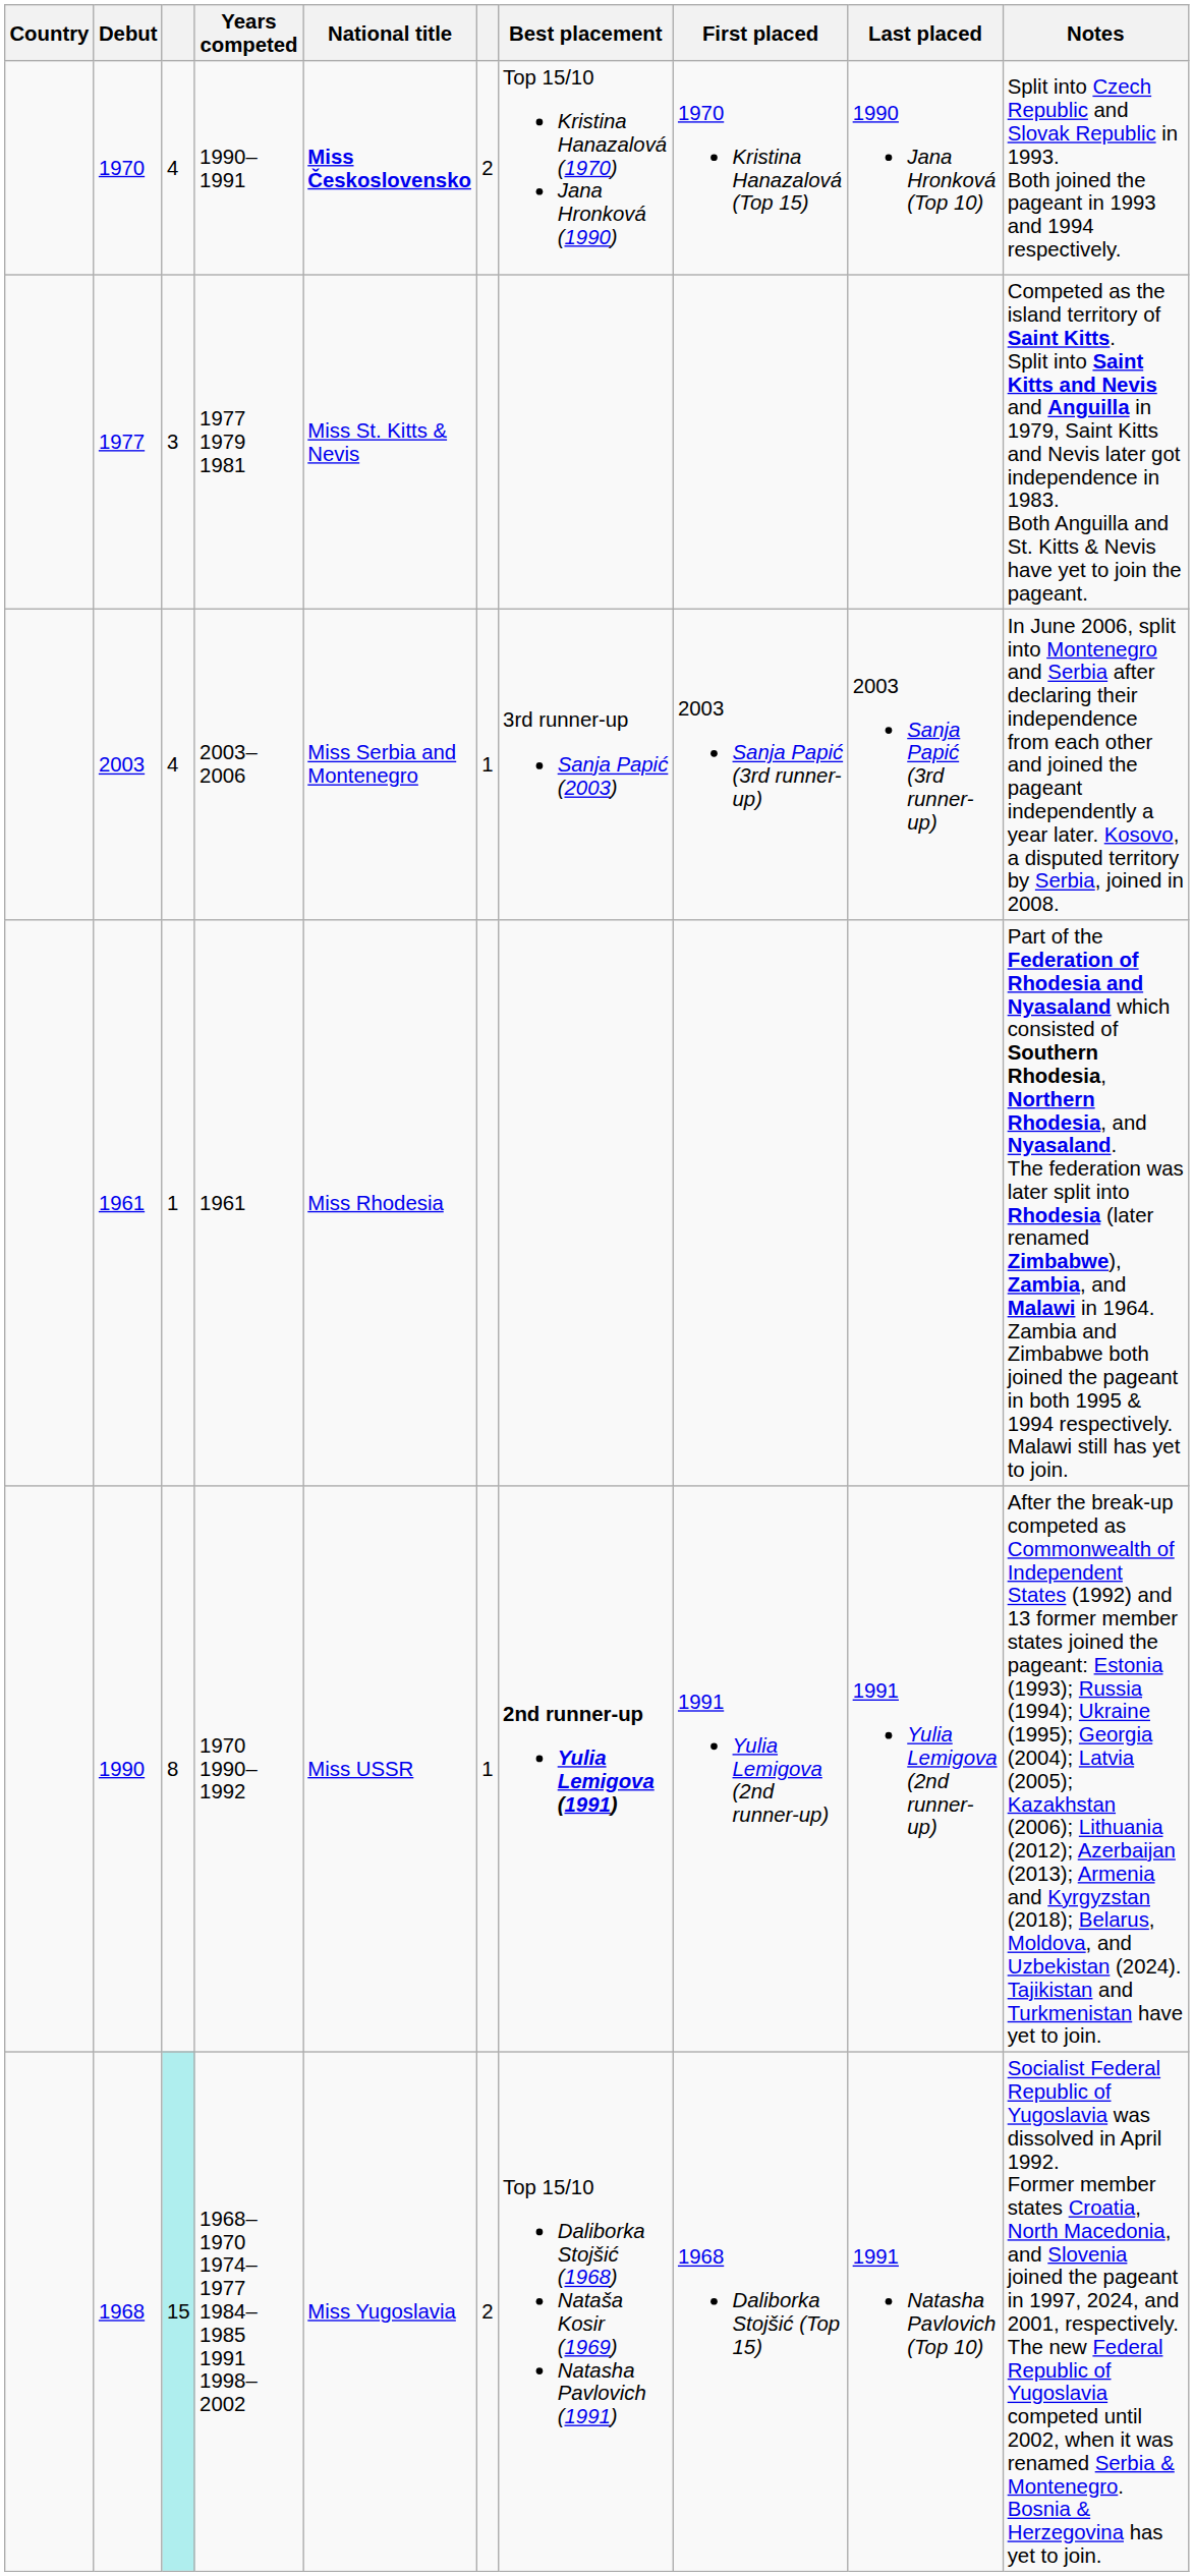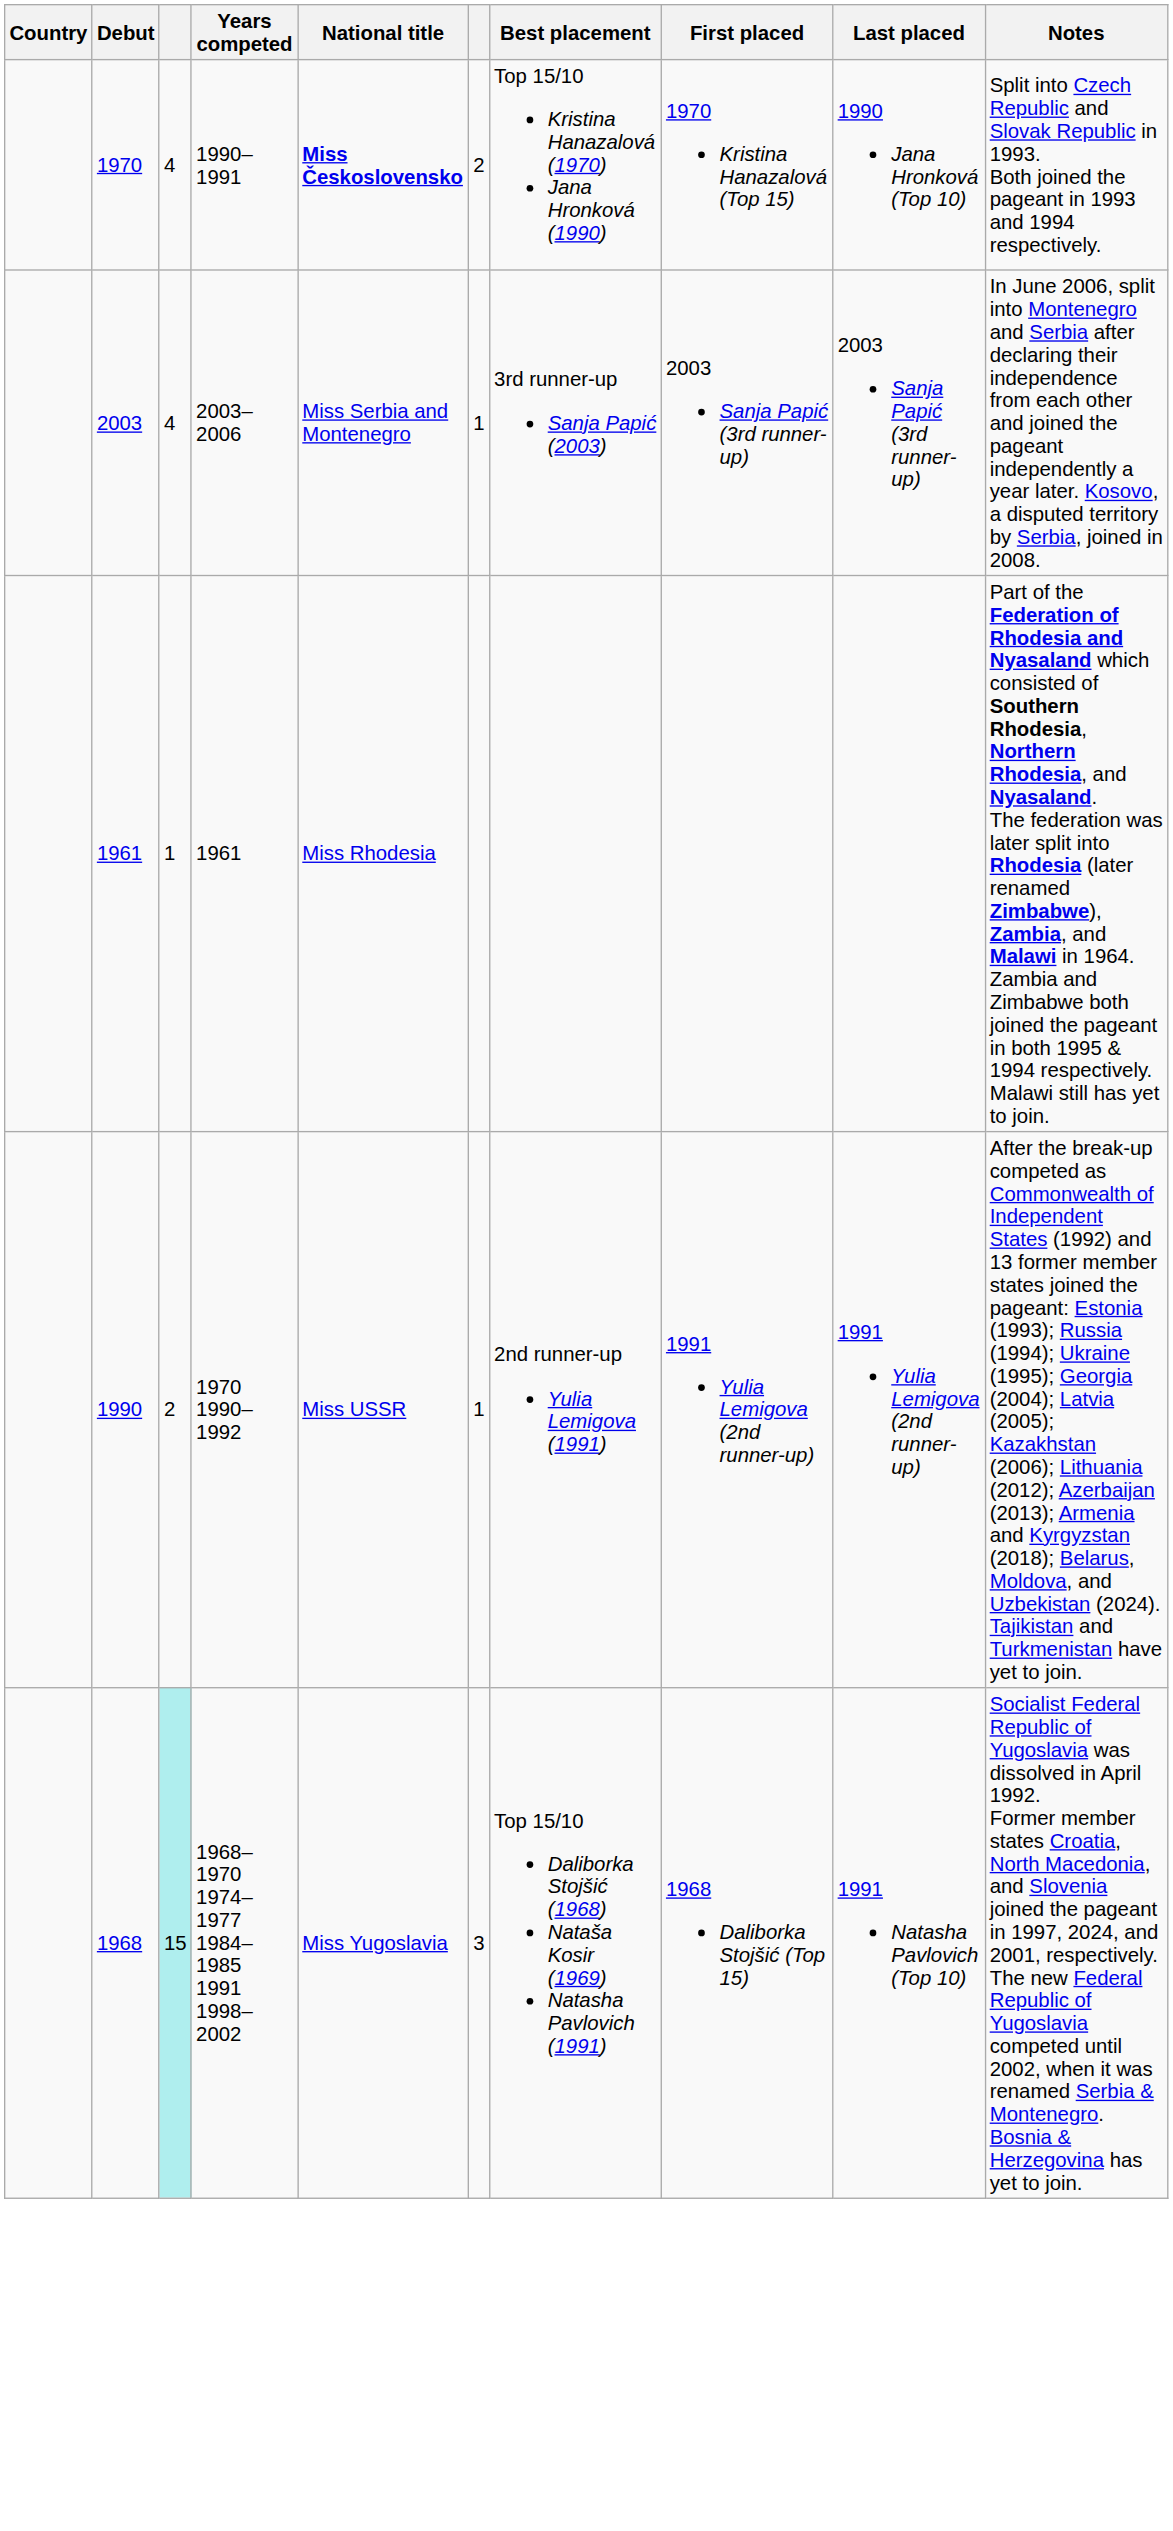- row: 1977 | 3 | 1977 1979 1981 | Miss St. Kitts & Nevis | Competed as the island territory of Saint Kitts. Split into Saint Kitts and Nevis and Anguilla in 1979, Saint Kitts and Nevis later got independence in 1983. Both Anguilla and St. Kitts & Nevis have yet to join the pageant.
1990 | column 3: 8 -> 2
1990 | Best placement: bold -> normal
1968 | column 6: 2 -> 3
